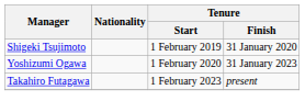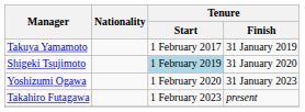+ row: Takuya Yamamoto | 1 February 2017 | 31 January 2019
Shigeki Tsujimoto | Tenure / Start: no background -> lightblue background
